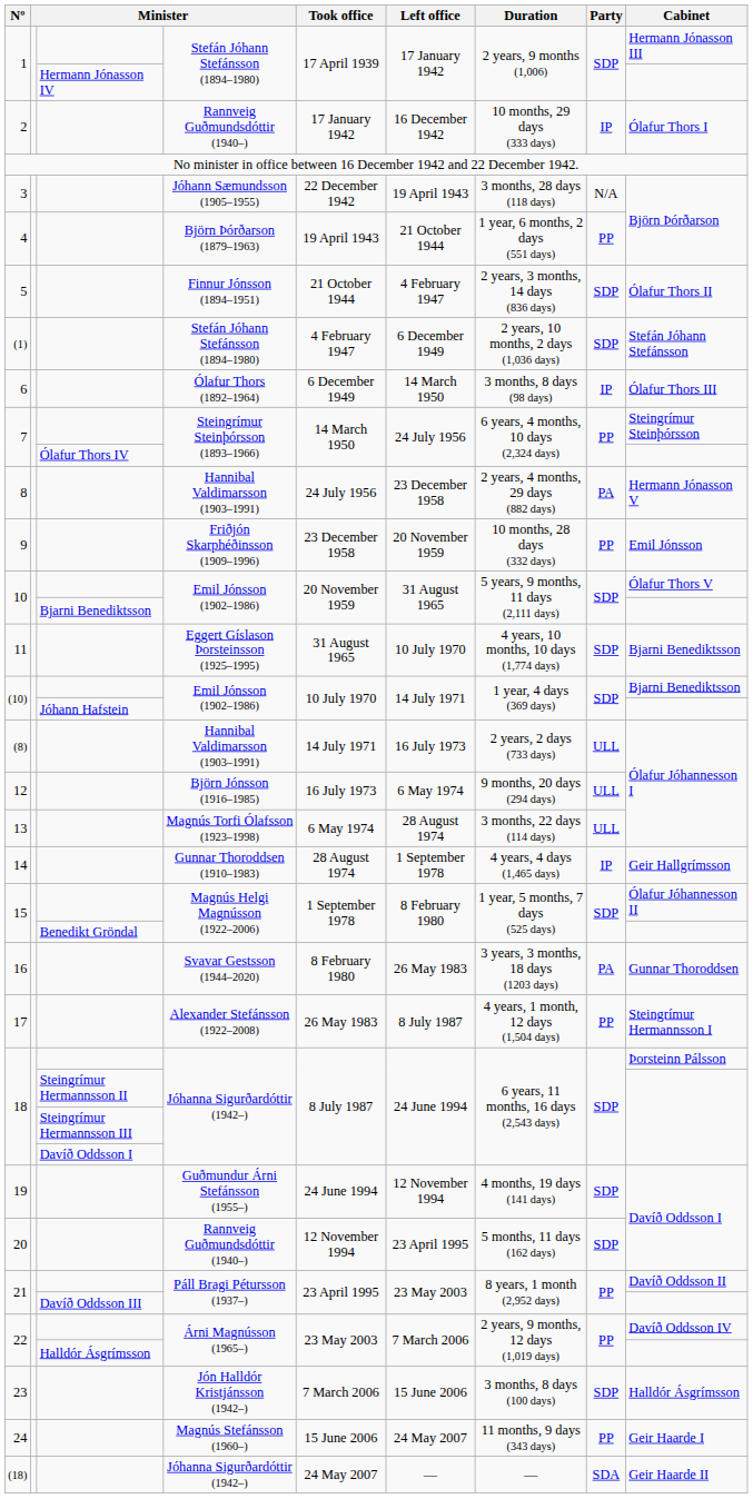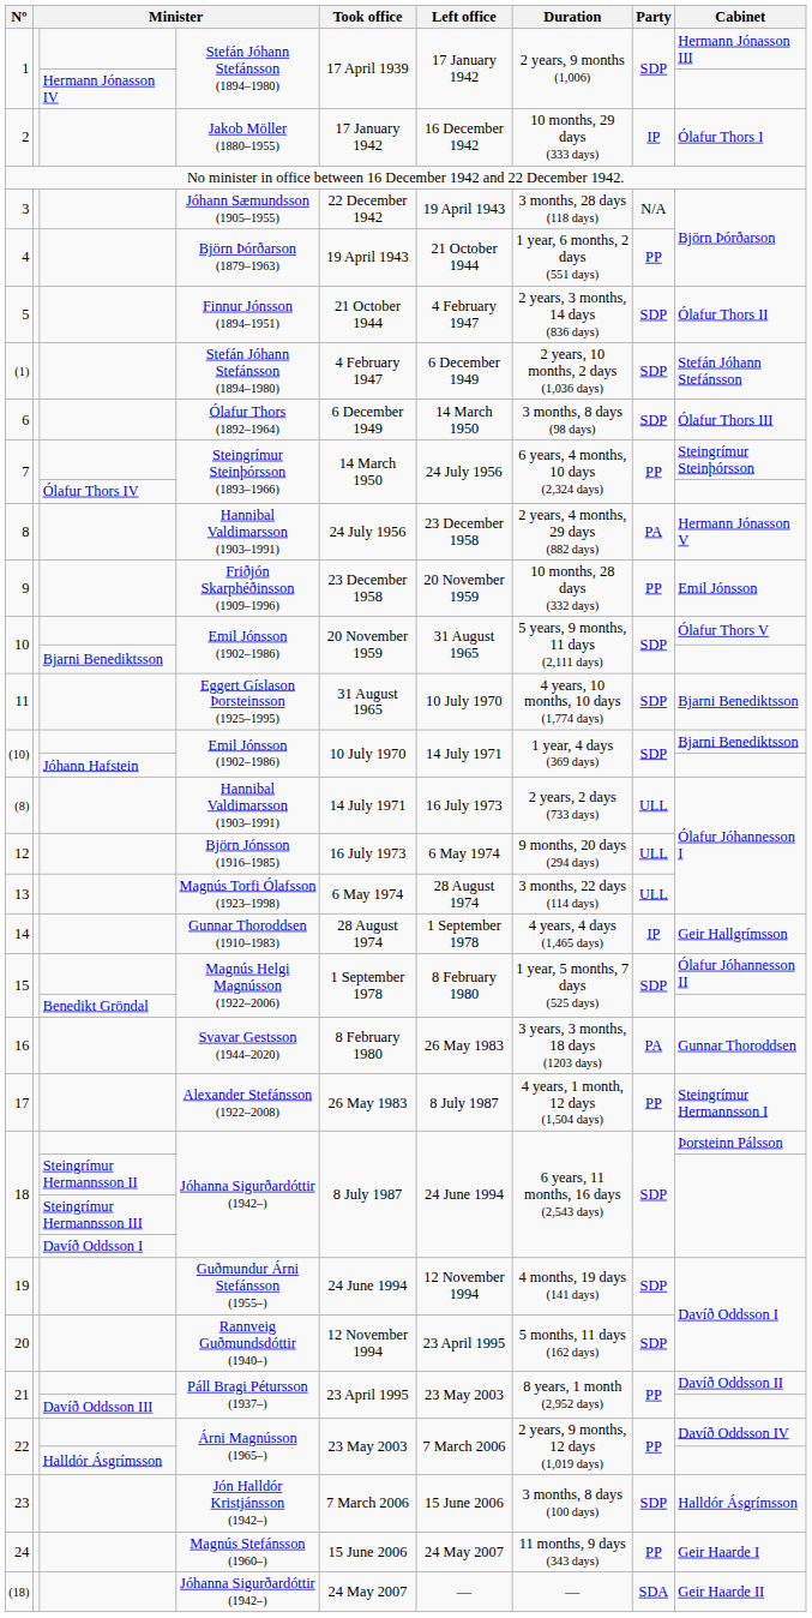2 | column 4: Rannveig Guðmundsdóttir (1940–) -> Jakob Möller (1880–1955)
6 | Party: IP -> SDP
